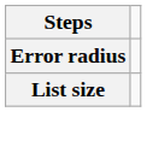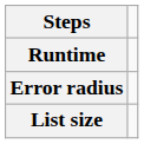+ row: Runtime
